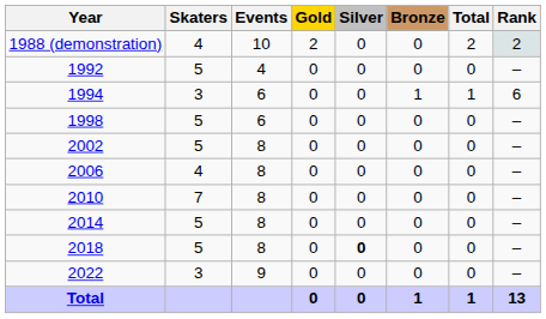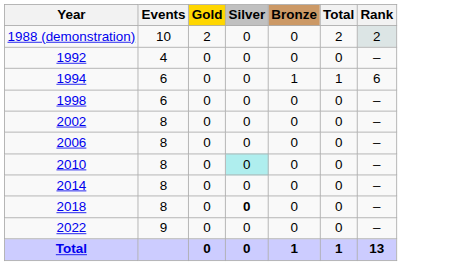- column: Skaters | 4 | 5 | 3 | 5 | 5 | 4 | 7 | 5 | 5 | 3
2010 | Silver: no background -> paleturquoise background
